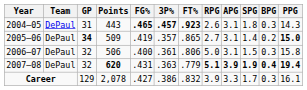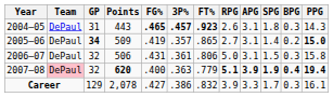2006–07 | FG%: .400 -> .431
2007–08 | Team: no background -> pink background
2007–08 | FG%: .431 -> .400
